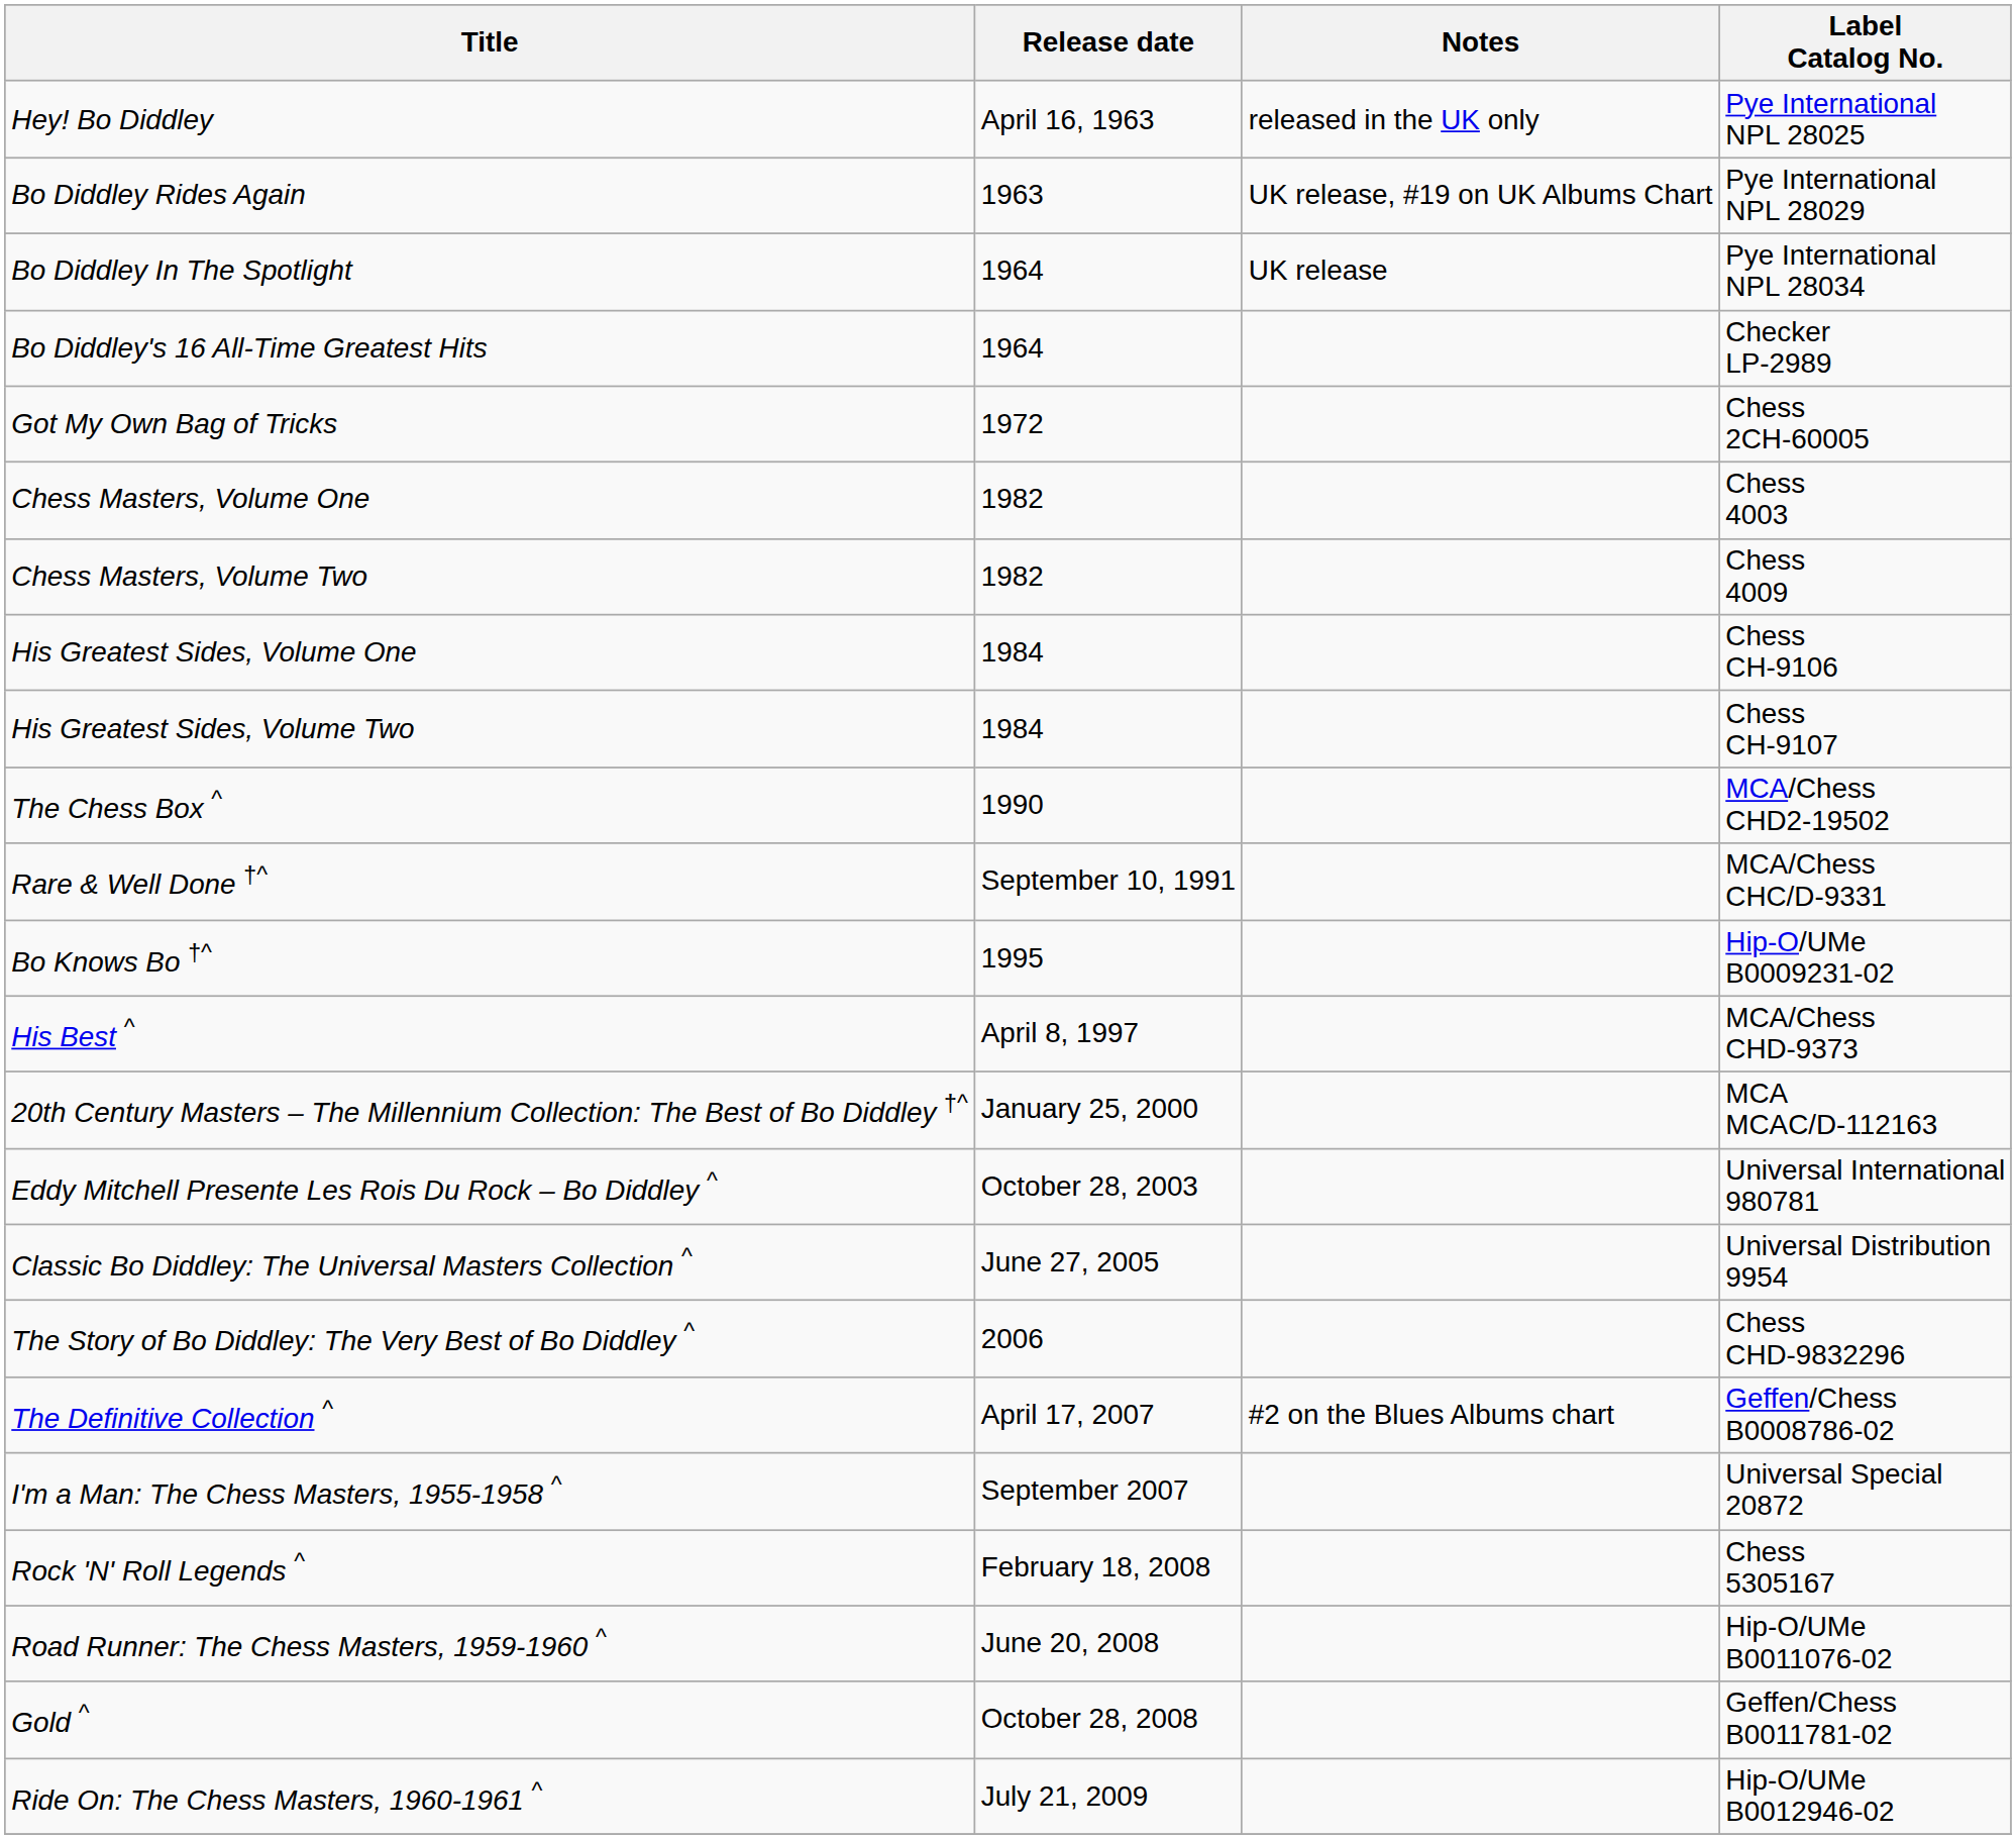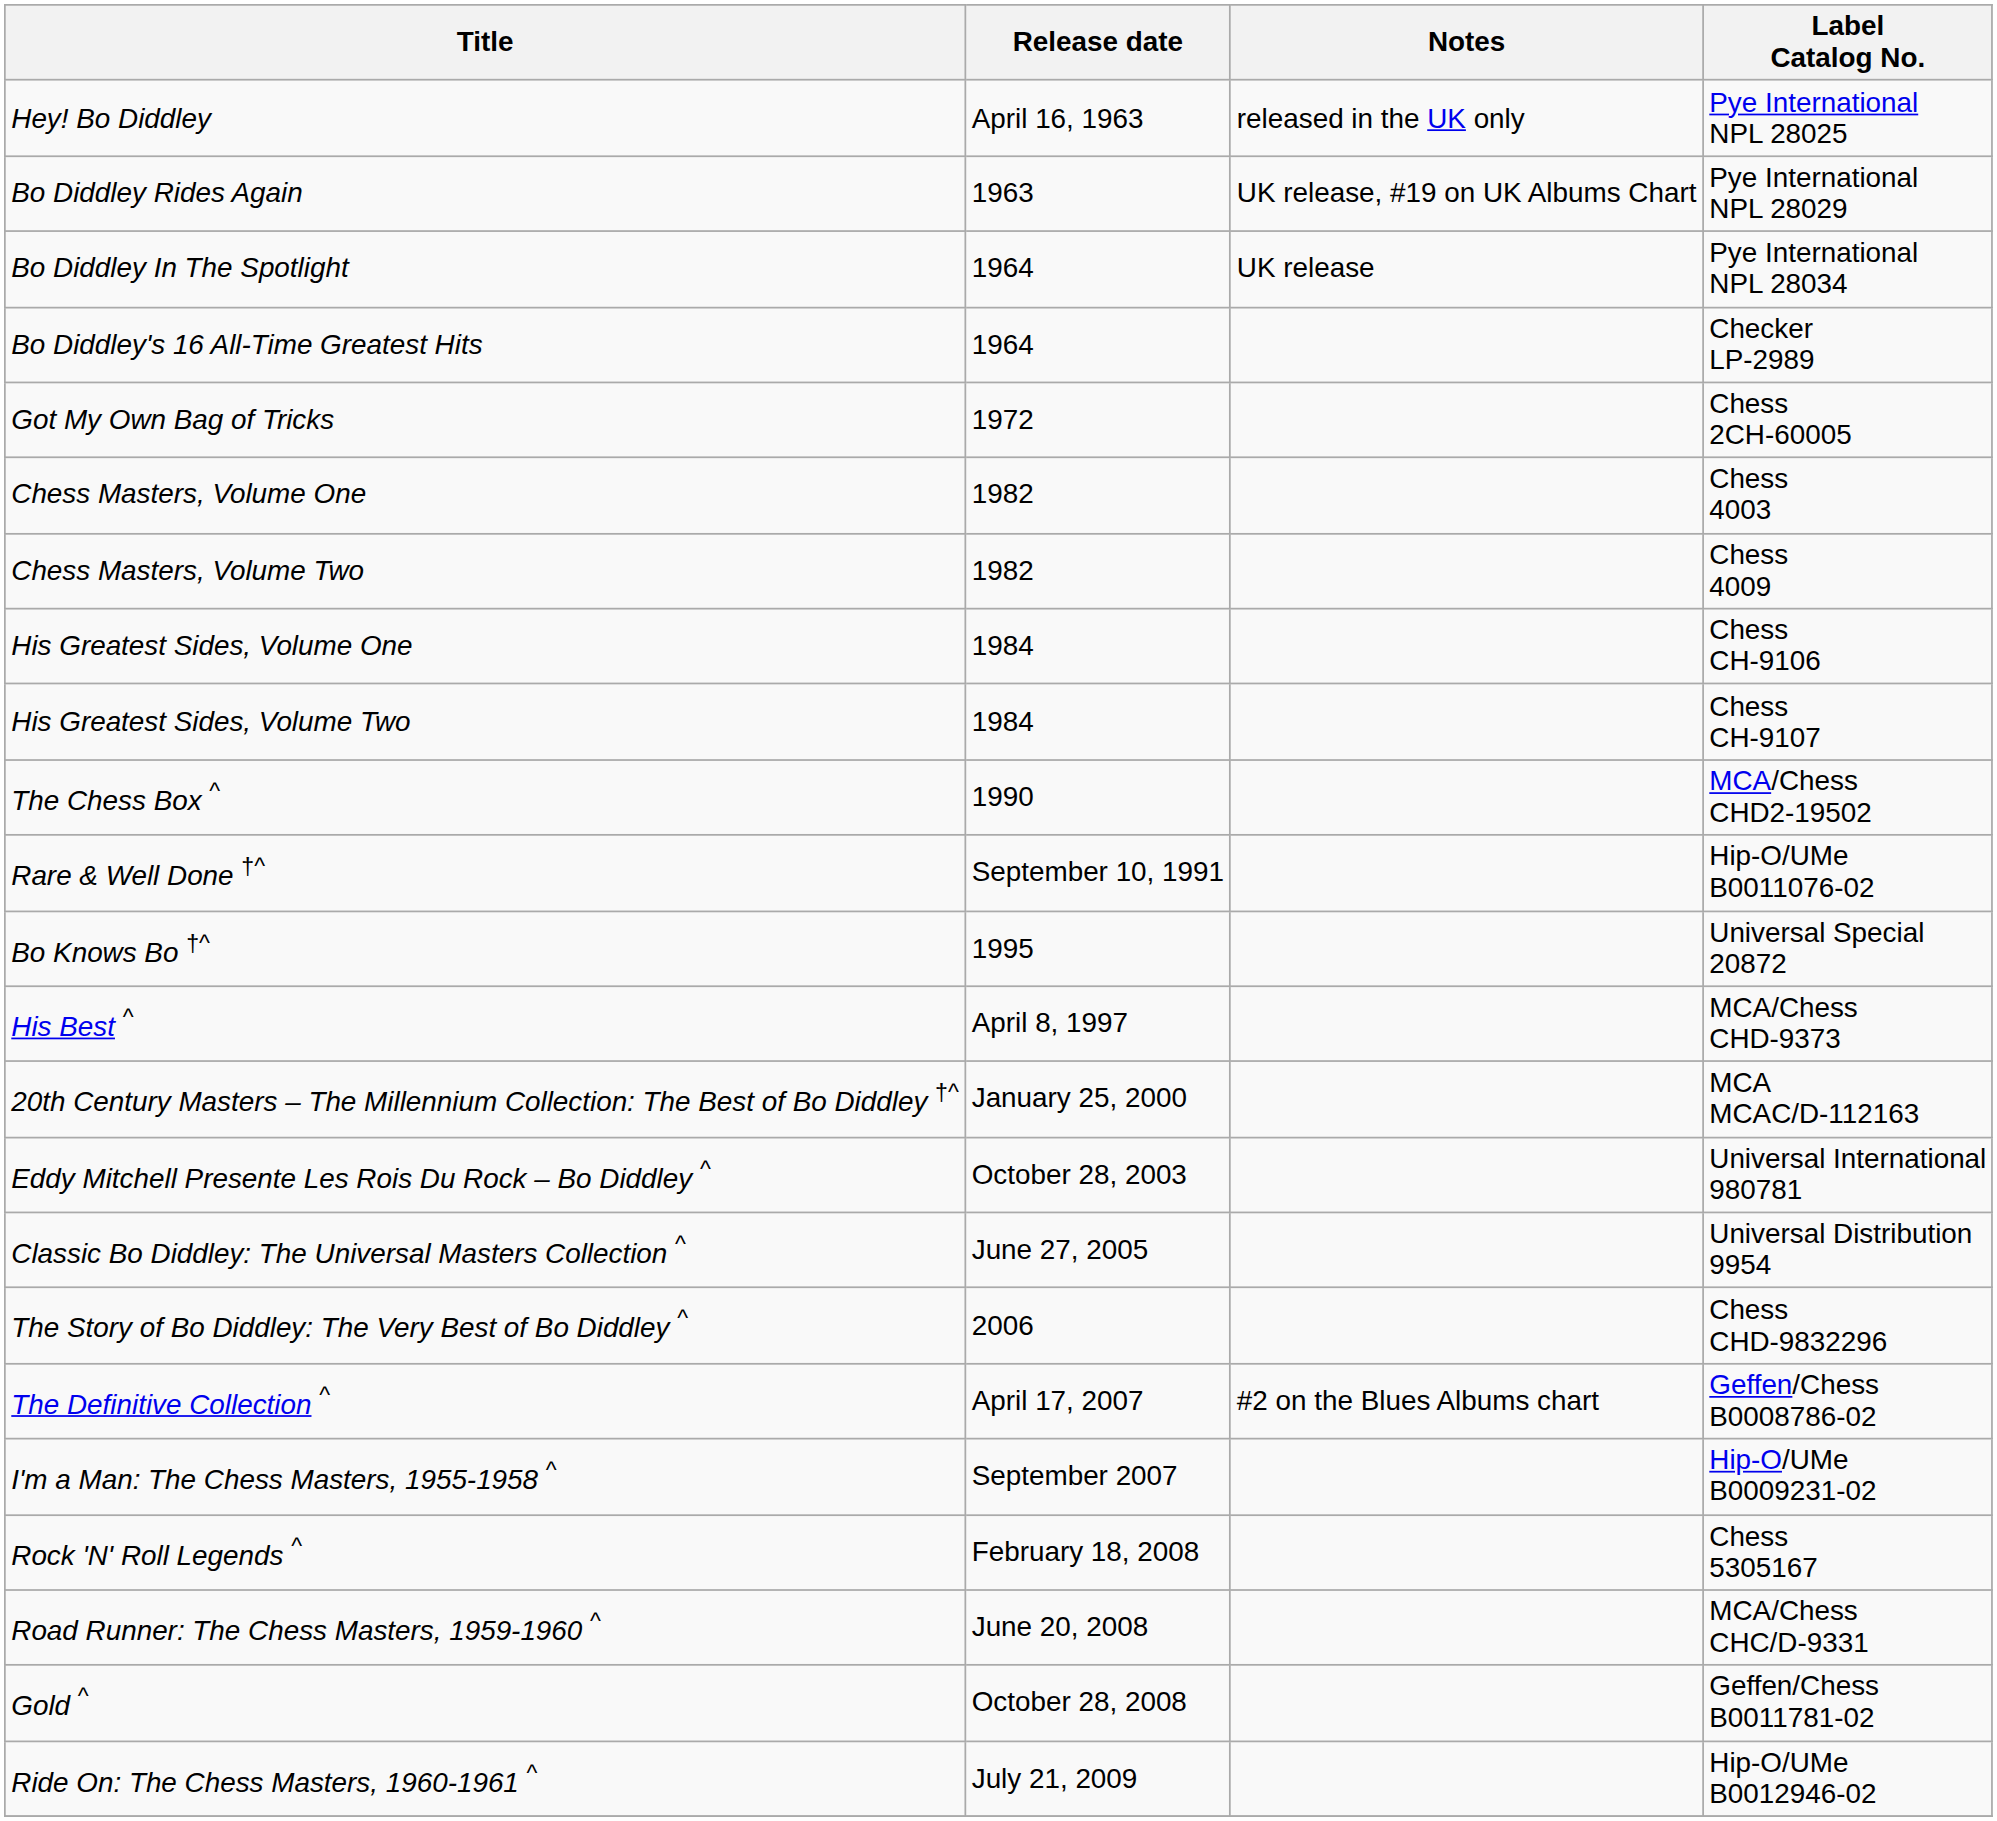Rare & Well Done †^ | Label Catalog No.: MCA/Chess CHC/D-9331 -> Hip-O/UMe B0011076-02
Bo Knows Bo †^ | Label Catalog No.: Hip-O/UMe B0009231-02 -> Universal Special 20872
I'm a Man: The Chess Masters, 1955-1958 ^ | Label Catalog No.: Universal Special 20872 -> Hip-O/UMe B0009231-02
Road Runner: The Chess Masters, 1959-1960 ^ | Label Catalog No.: Hip-O/UMe B0011076-02 -> MCA/Chess CHC/D-9331
